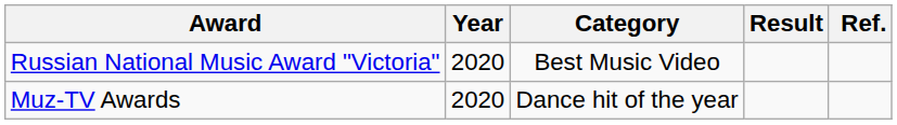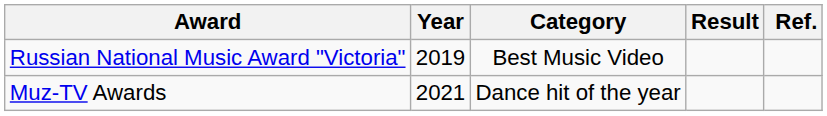Russian National Music Award "Victoria" | Year: 2020 -> 2019
Muz-TV Awards | Year: 2020 -> 2021
